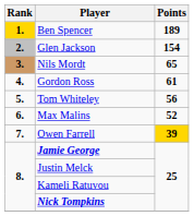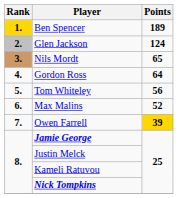Glen Jackson | Points: 154 -> 124
Gordon Ross | Points: 61 -> 64
